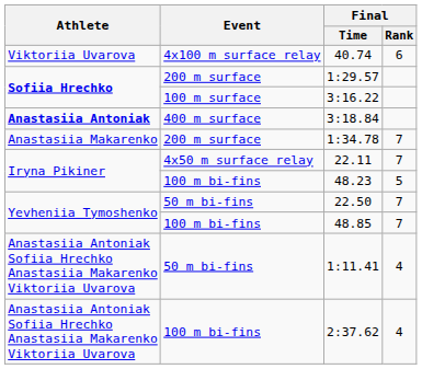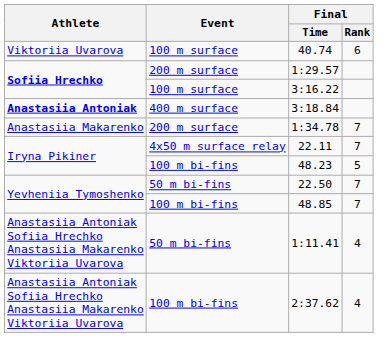40.74 | Event: 4x100 m surface relay -> 100 m surface
